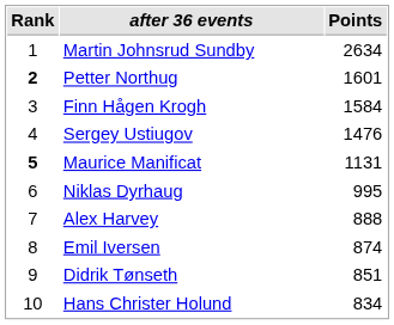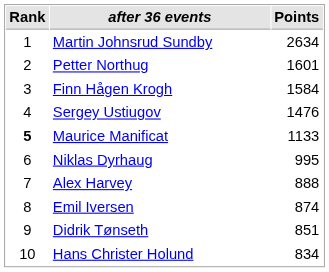Petter Northug | Rank: bold -> normal
Maurice Manificat | Points: 1131 -> 1133
